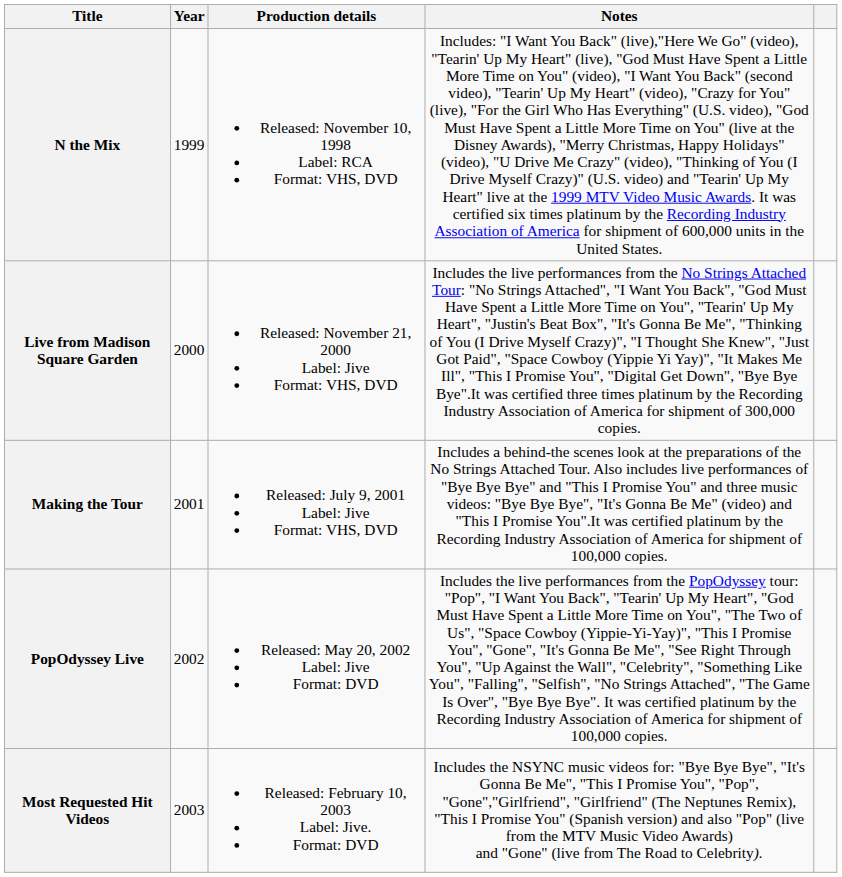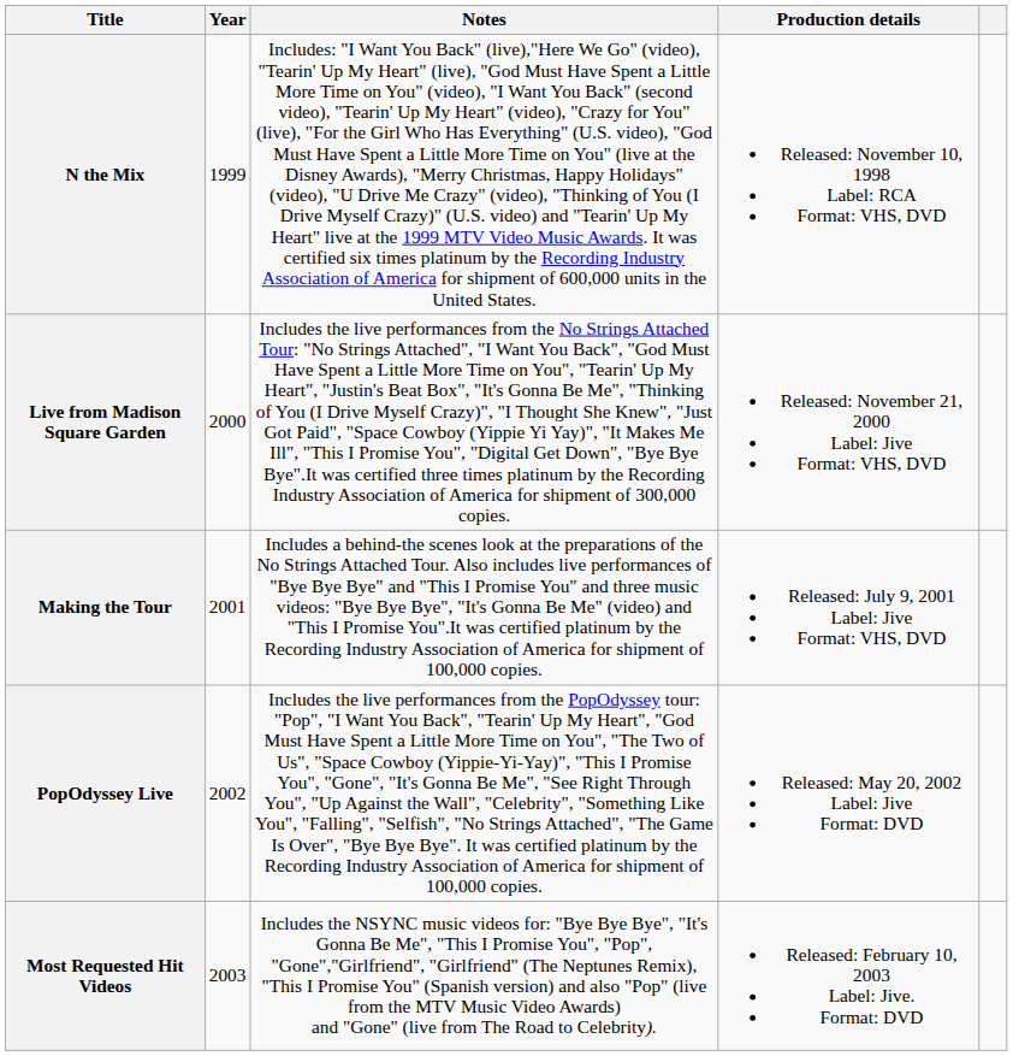columns swapped: Production details <-> Notes
